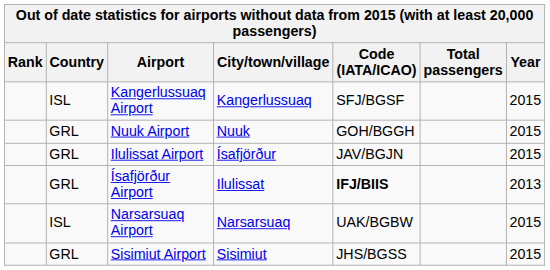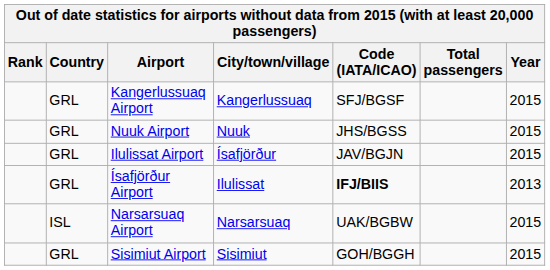Kangerlussuaq Airport | Country: ISL -> GRL
Nuuk Airport | Code (IATA/ICAO): GOH/BGGH -> JHS/BGSS
Sisimiut Airport | Code (IATA/ICAO): JHS/BGSS -> GOH/BGGH
